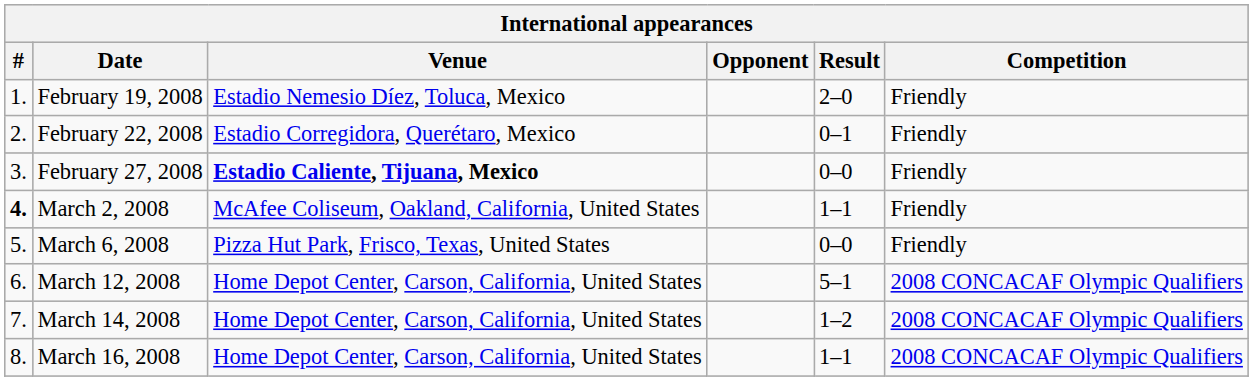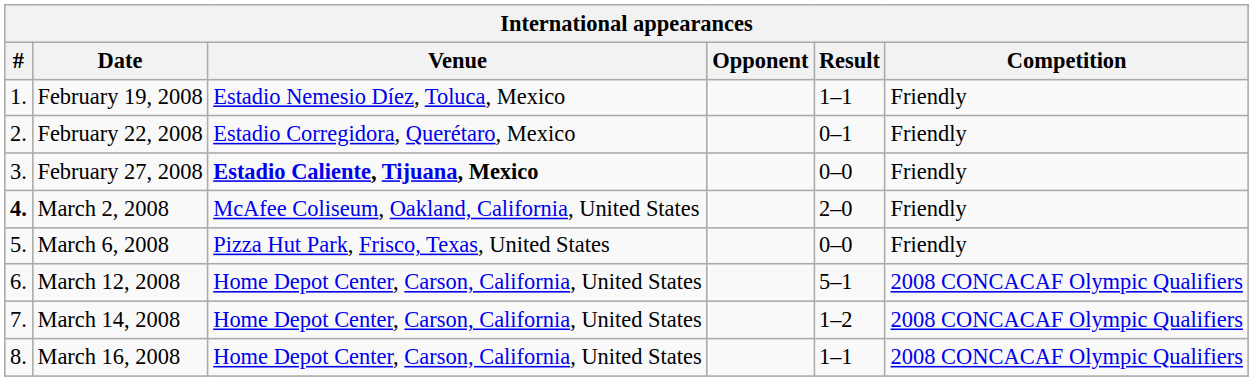February 19, 2008 | Result: 2–0 -> 1–1
March 2, 2008 | Result: 1–1 -> 2–0
